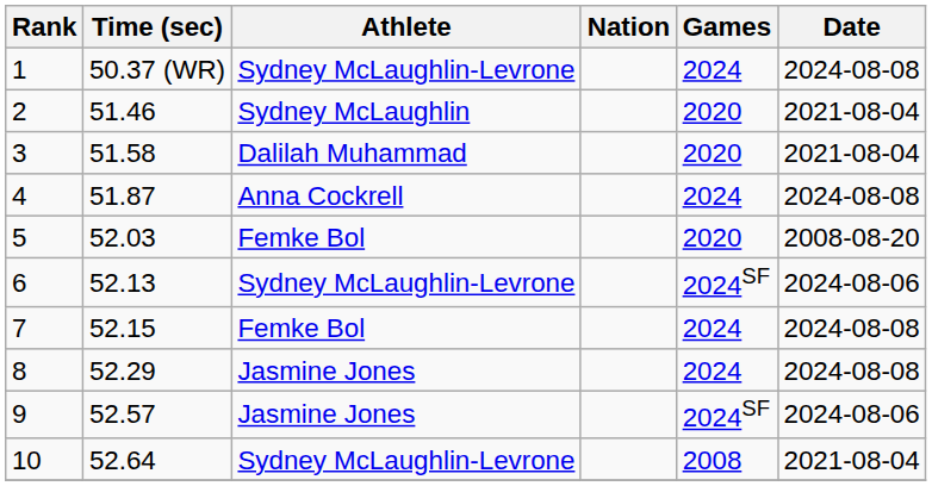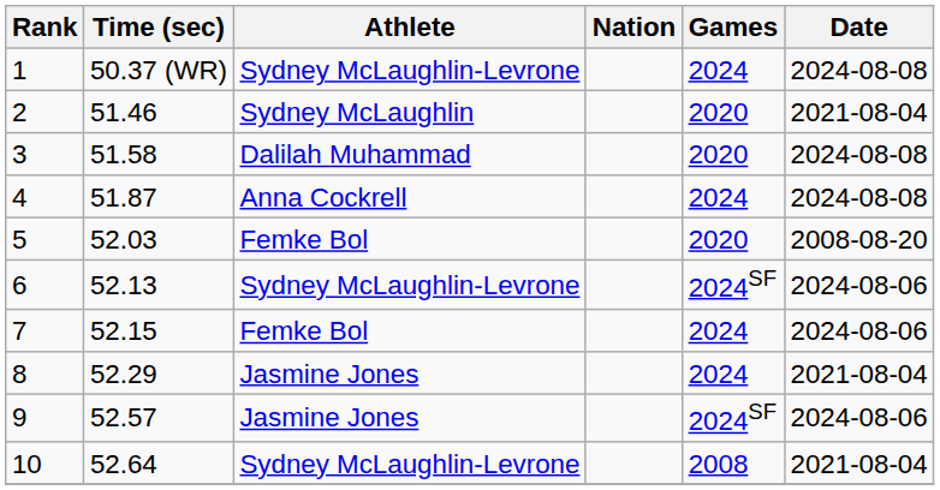3 | Date: 2021-08-04 -> 2024-08-08
7 | Date: 2024-08-08 -> 2024-08-06
8 | Date: 2024-08-08 -> 2021-08-04
